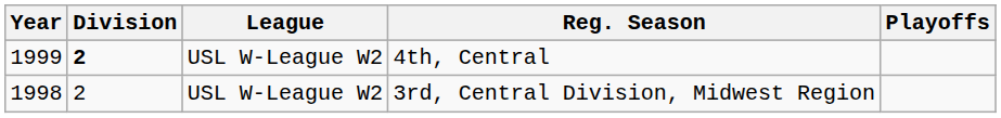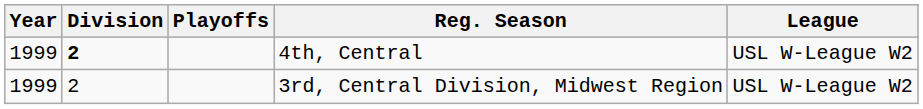columns swapped: League <-> Playoffs
3rd, Central Division, Midwest Region | Year: 1998 -> 1999
